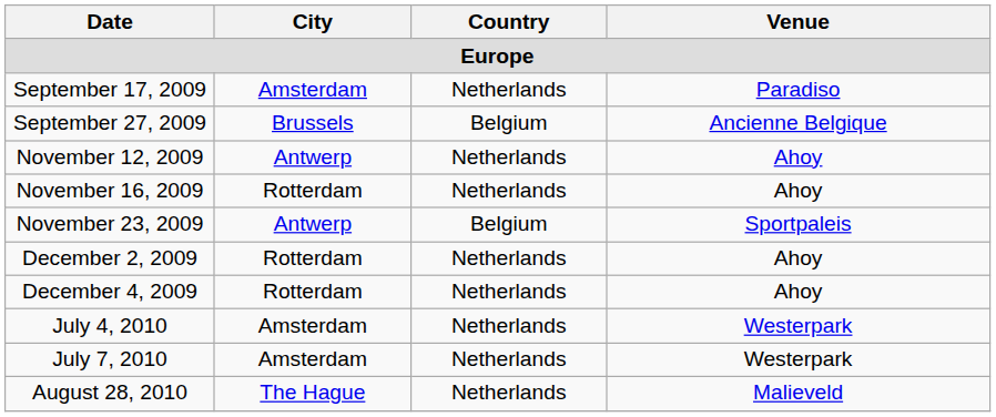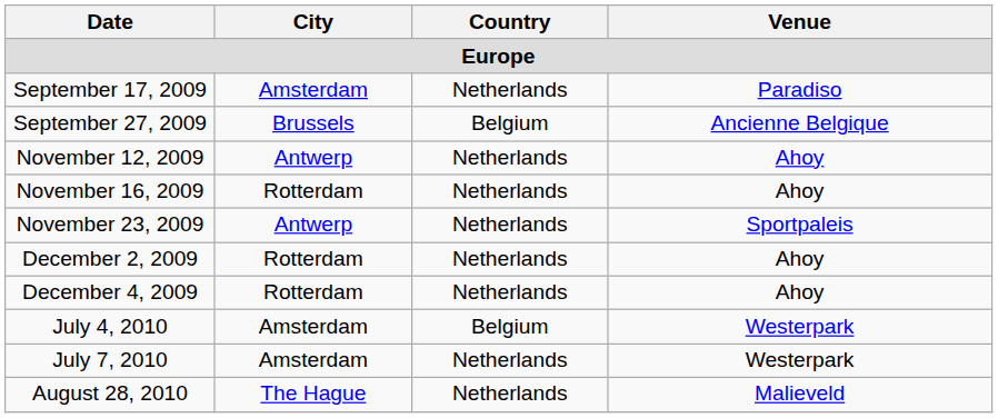November 23, 2009 | Country: Belgium -> Netherlands
July 4, 2010 | Country: Netherlands -> Belgium
